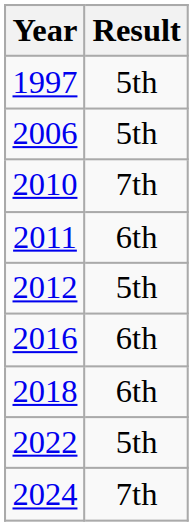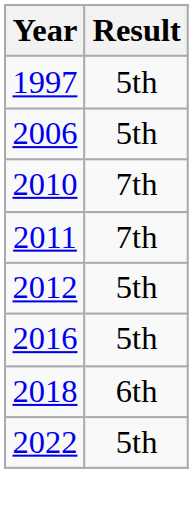2011 | Result: 6th -> 7th
2016 | Result: 6th -> 5th
- row: 2024 | 7th
